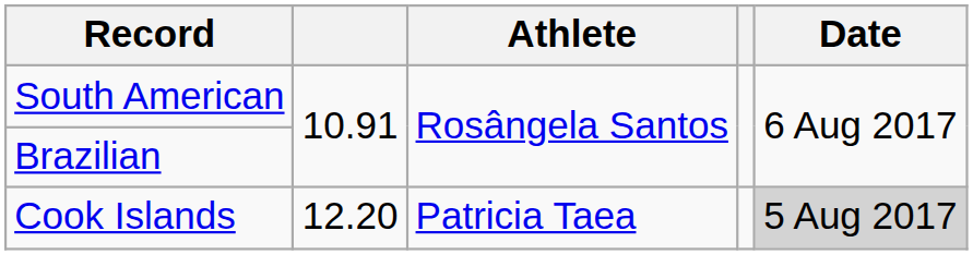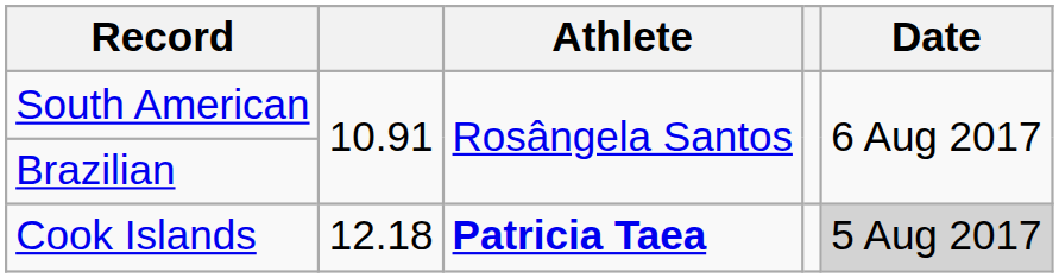Cook Islands | column 2: 12.20 -> 12.18
Cook Islands | Athlete: normal -> bold
